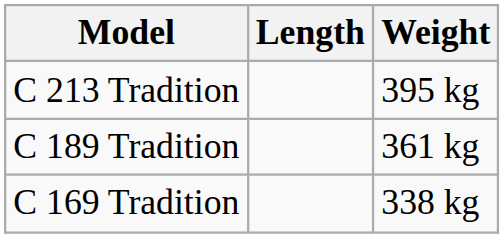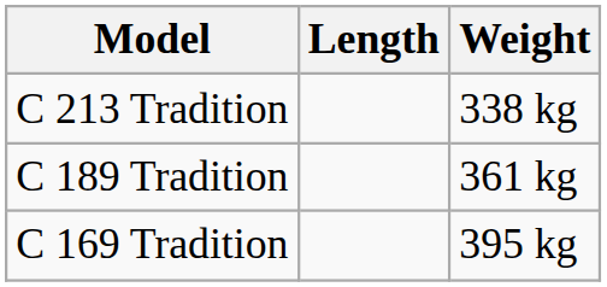C 213 Tradition | Weight: 395 kg -> 338 kg
C 169 Tradition | Weight: 338 kg -> 395 kg
